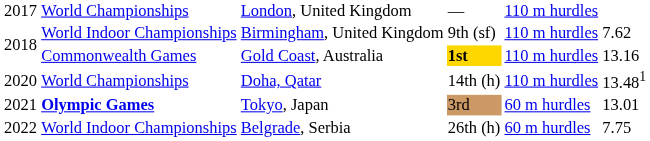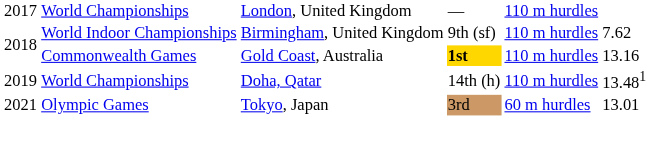Doha, Qatar | column 1: 2020 -> 2019
Tokyo, Japan | column 2: bold -> normal
- row: 2022 | World Indoor Championships | Belgrade, Serbia | 26th (h) | 60 m hurdles | 7.75
